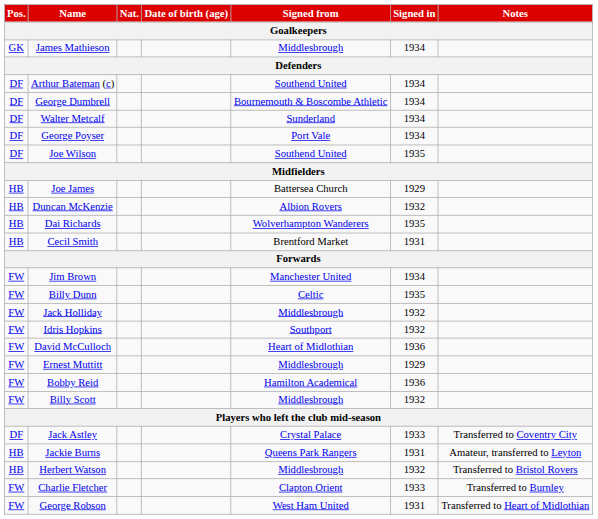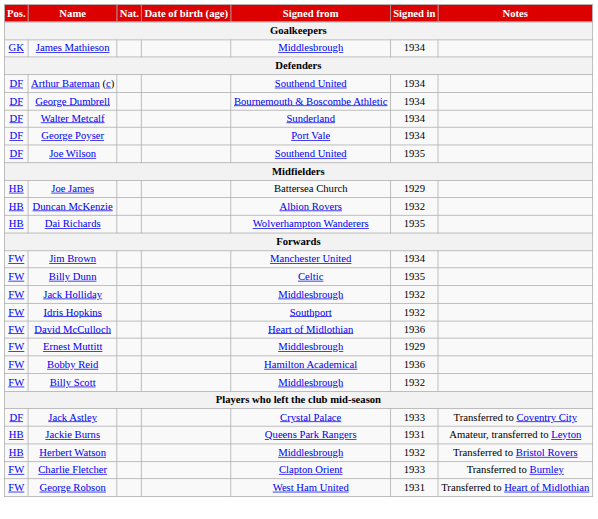- row: HB | Cecil Smith | Brentford Market | 1931
